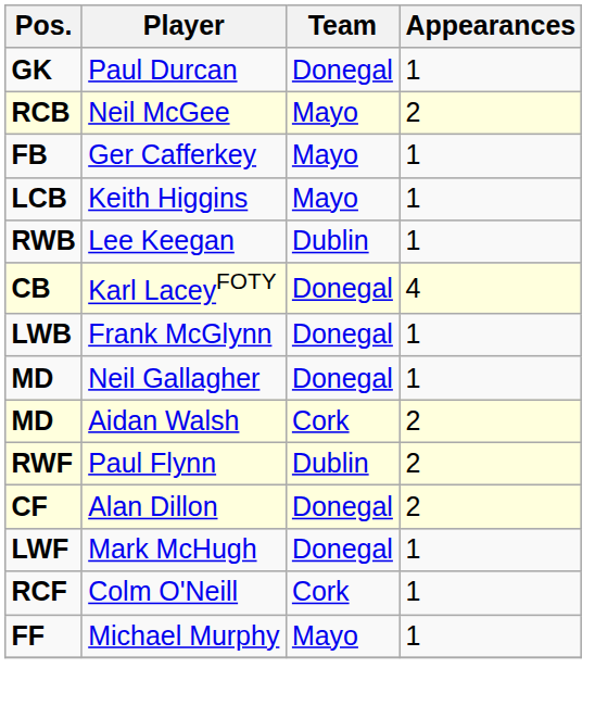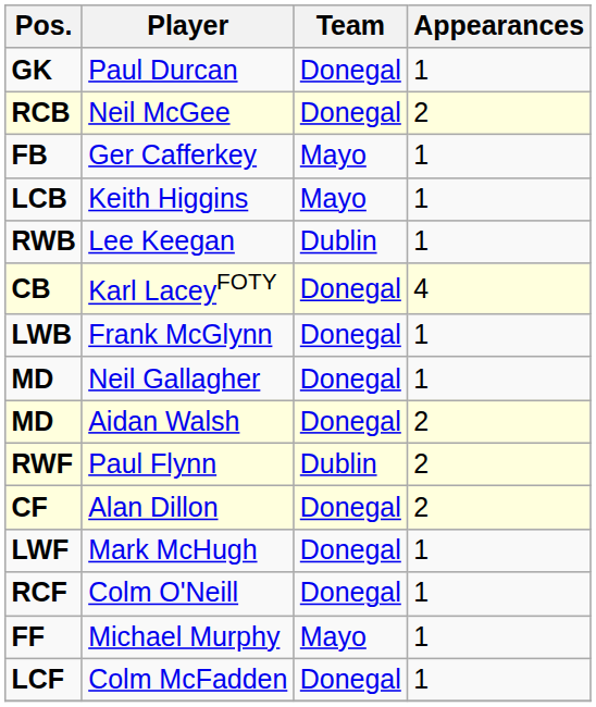Neil McGee | Team: Mayo -> Donegal
Aidan Walsh | Team: Cork -> Donegal
Colm O'Neill | Team: Cork -> Donegal
+ row: LCF | Colm McFadden | Donegal | 1
